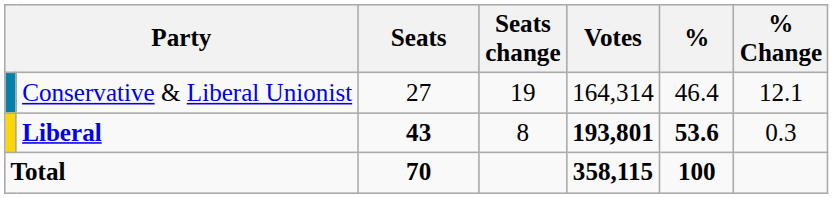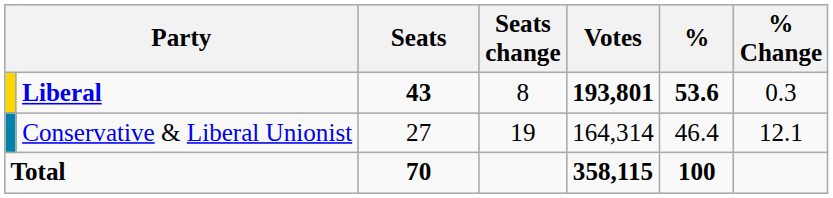rows swapped: Liberal <-> Conservative & Liberal Unionist
